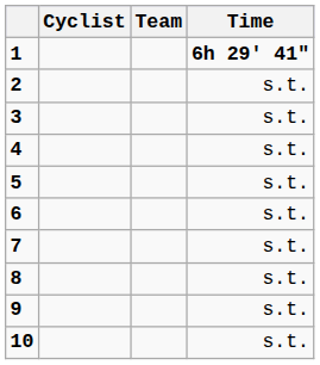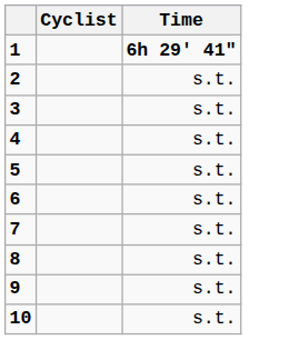- column: Team
